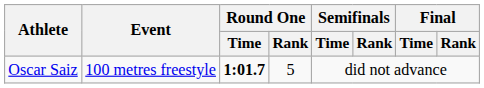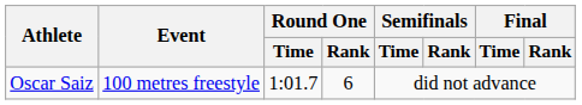Oscar Saiz | Round One / Time: bold -> normal
Oscar Saiz | Round One / Rank: 5 -> 6
